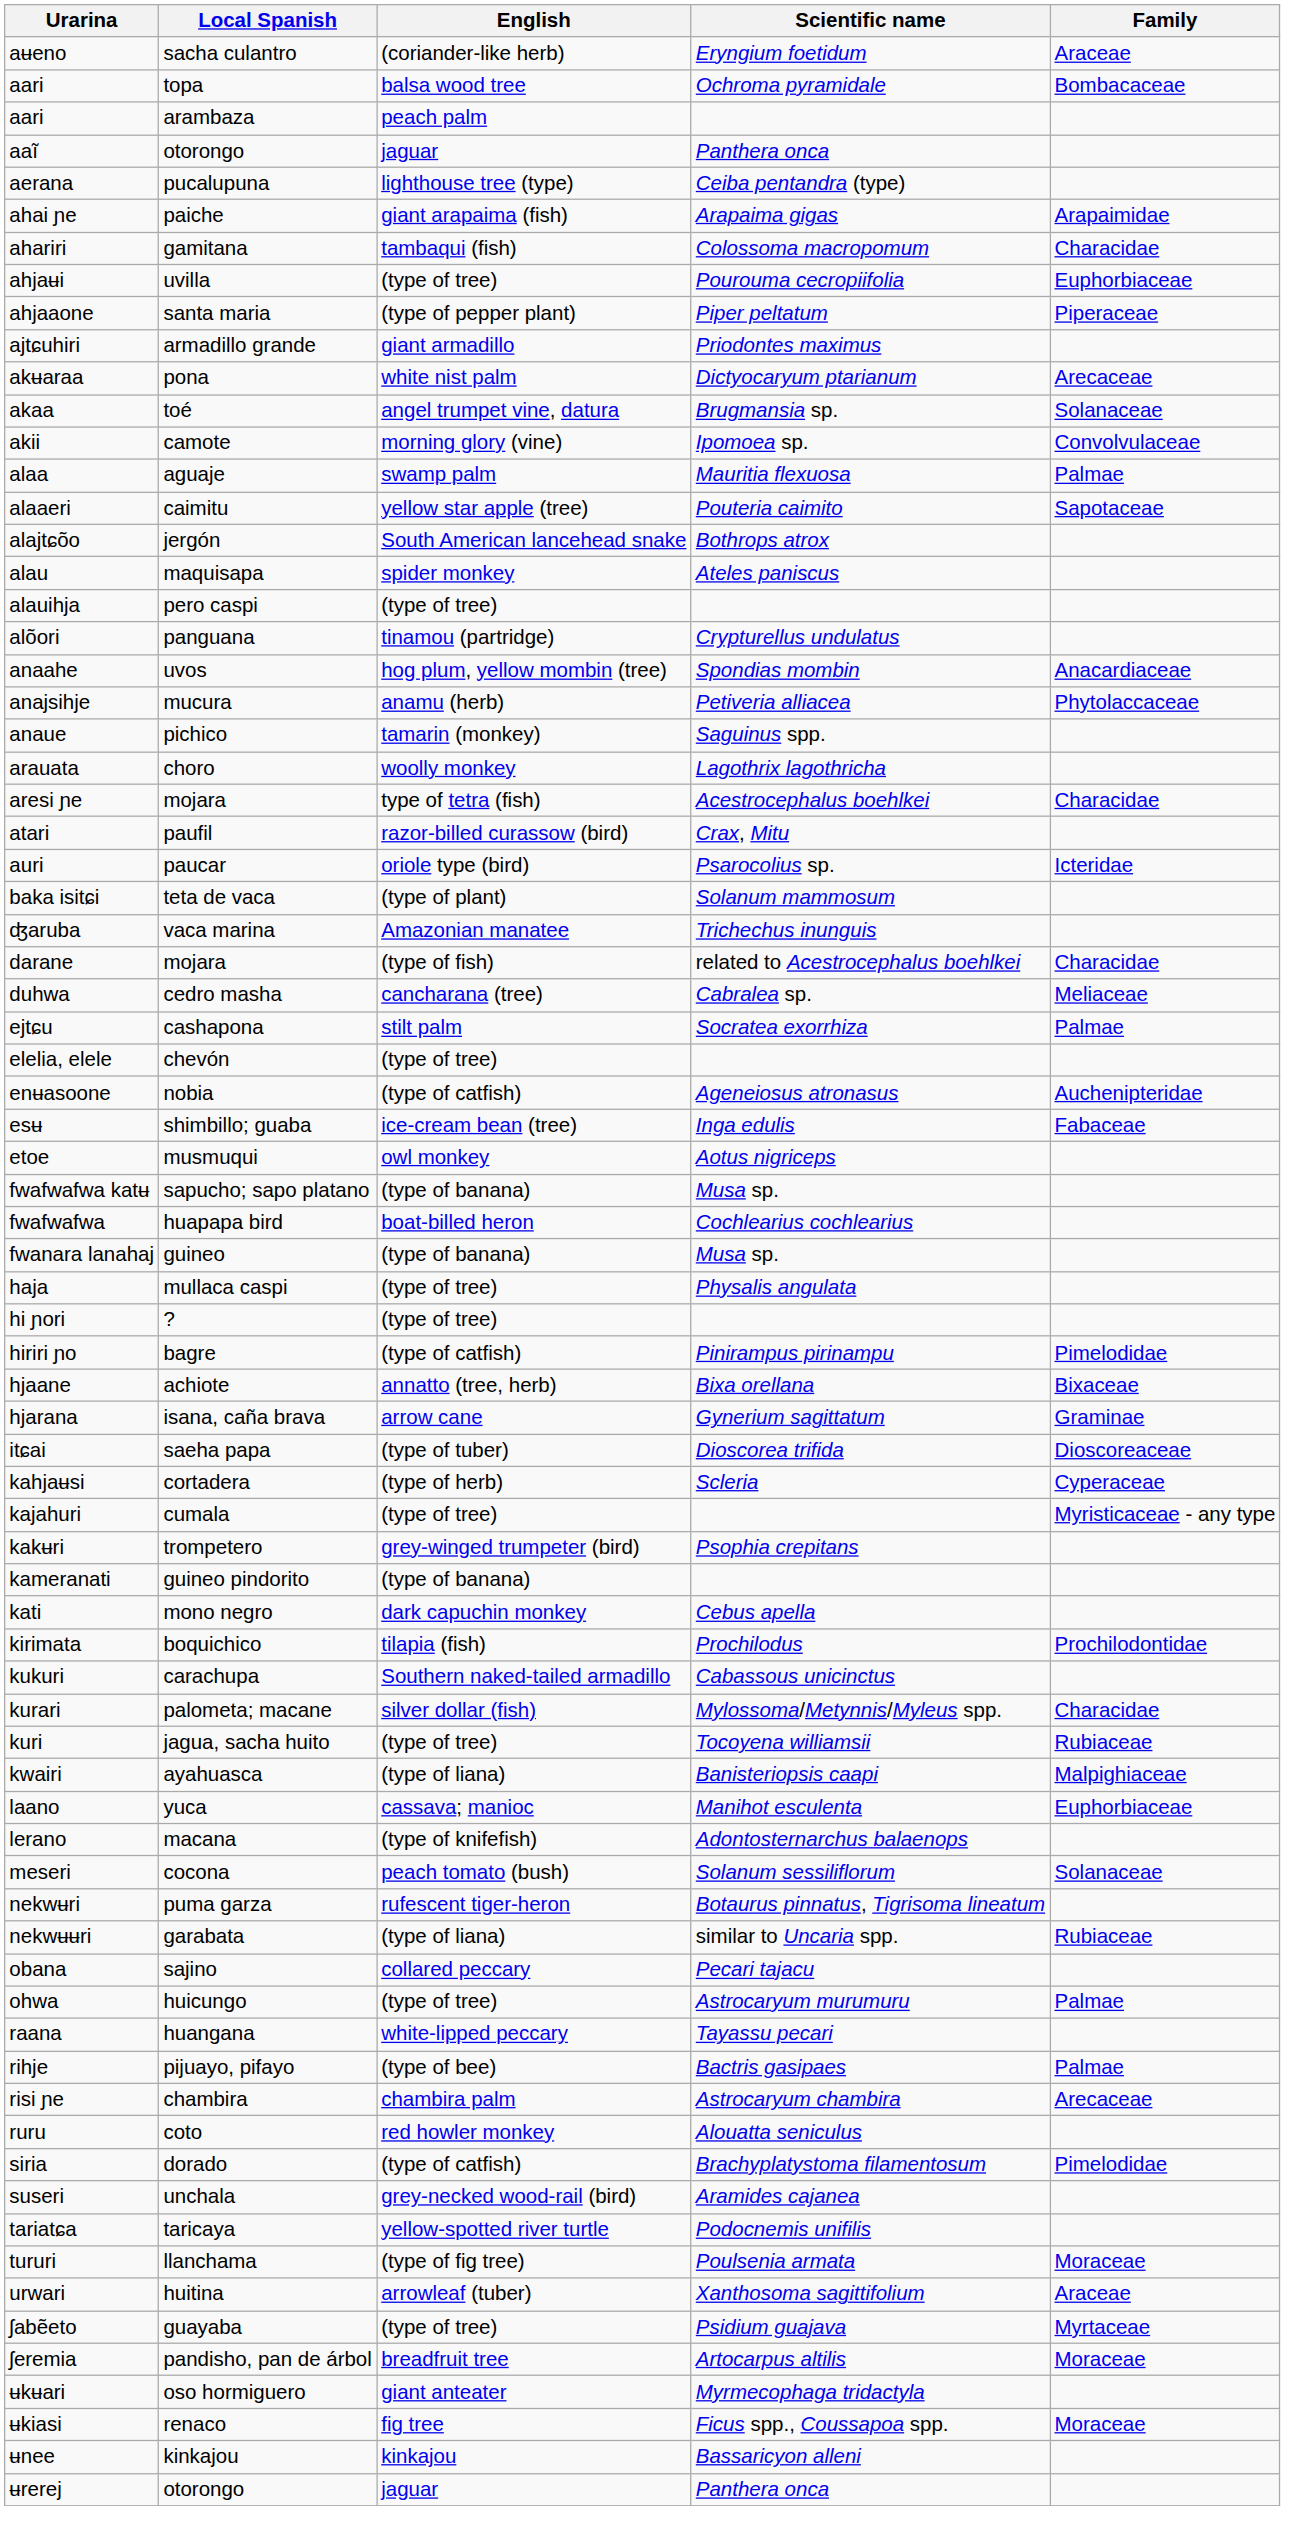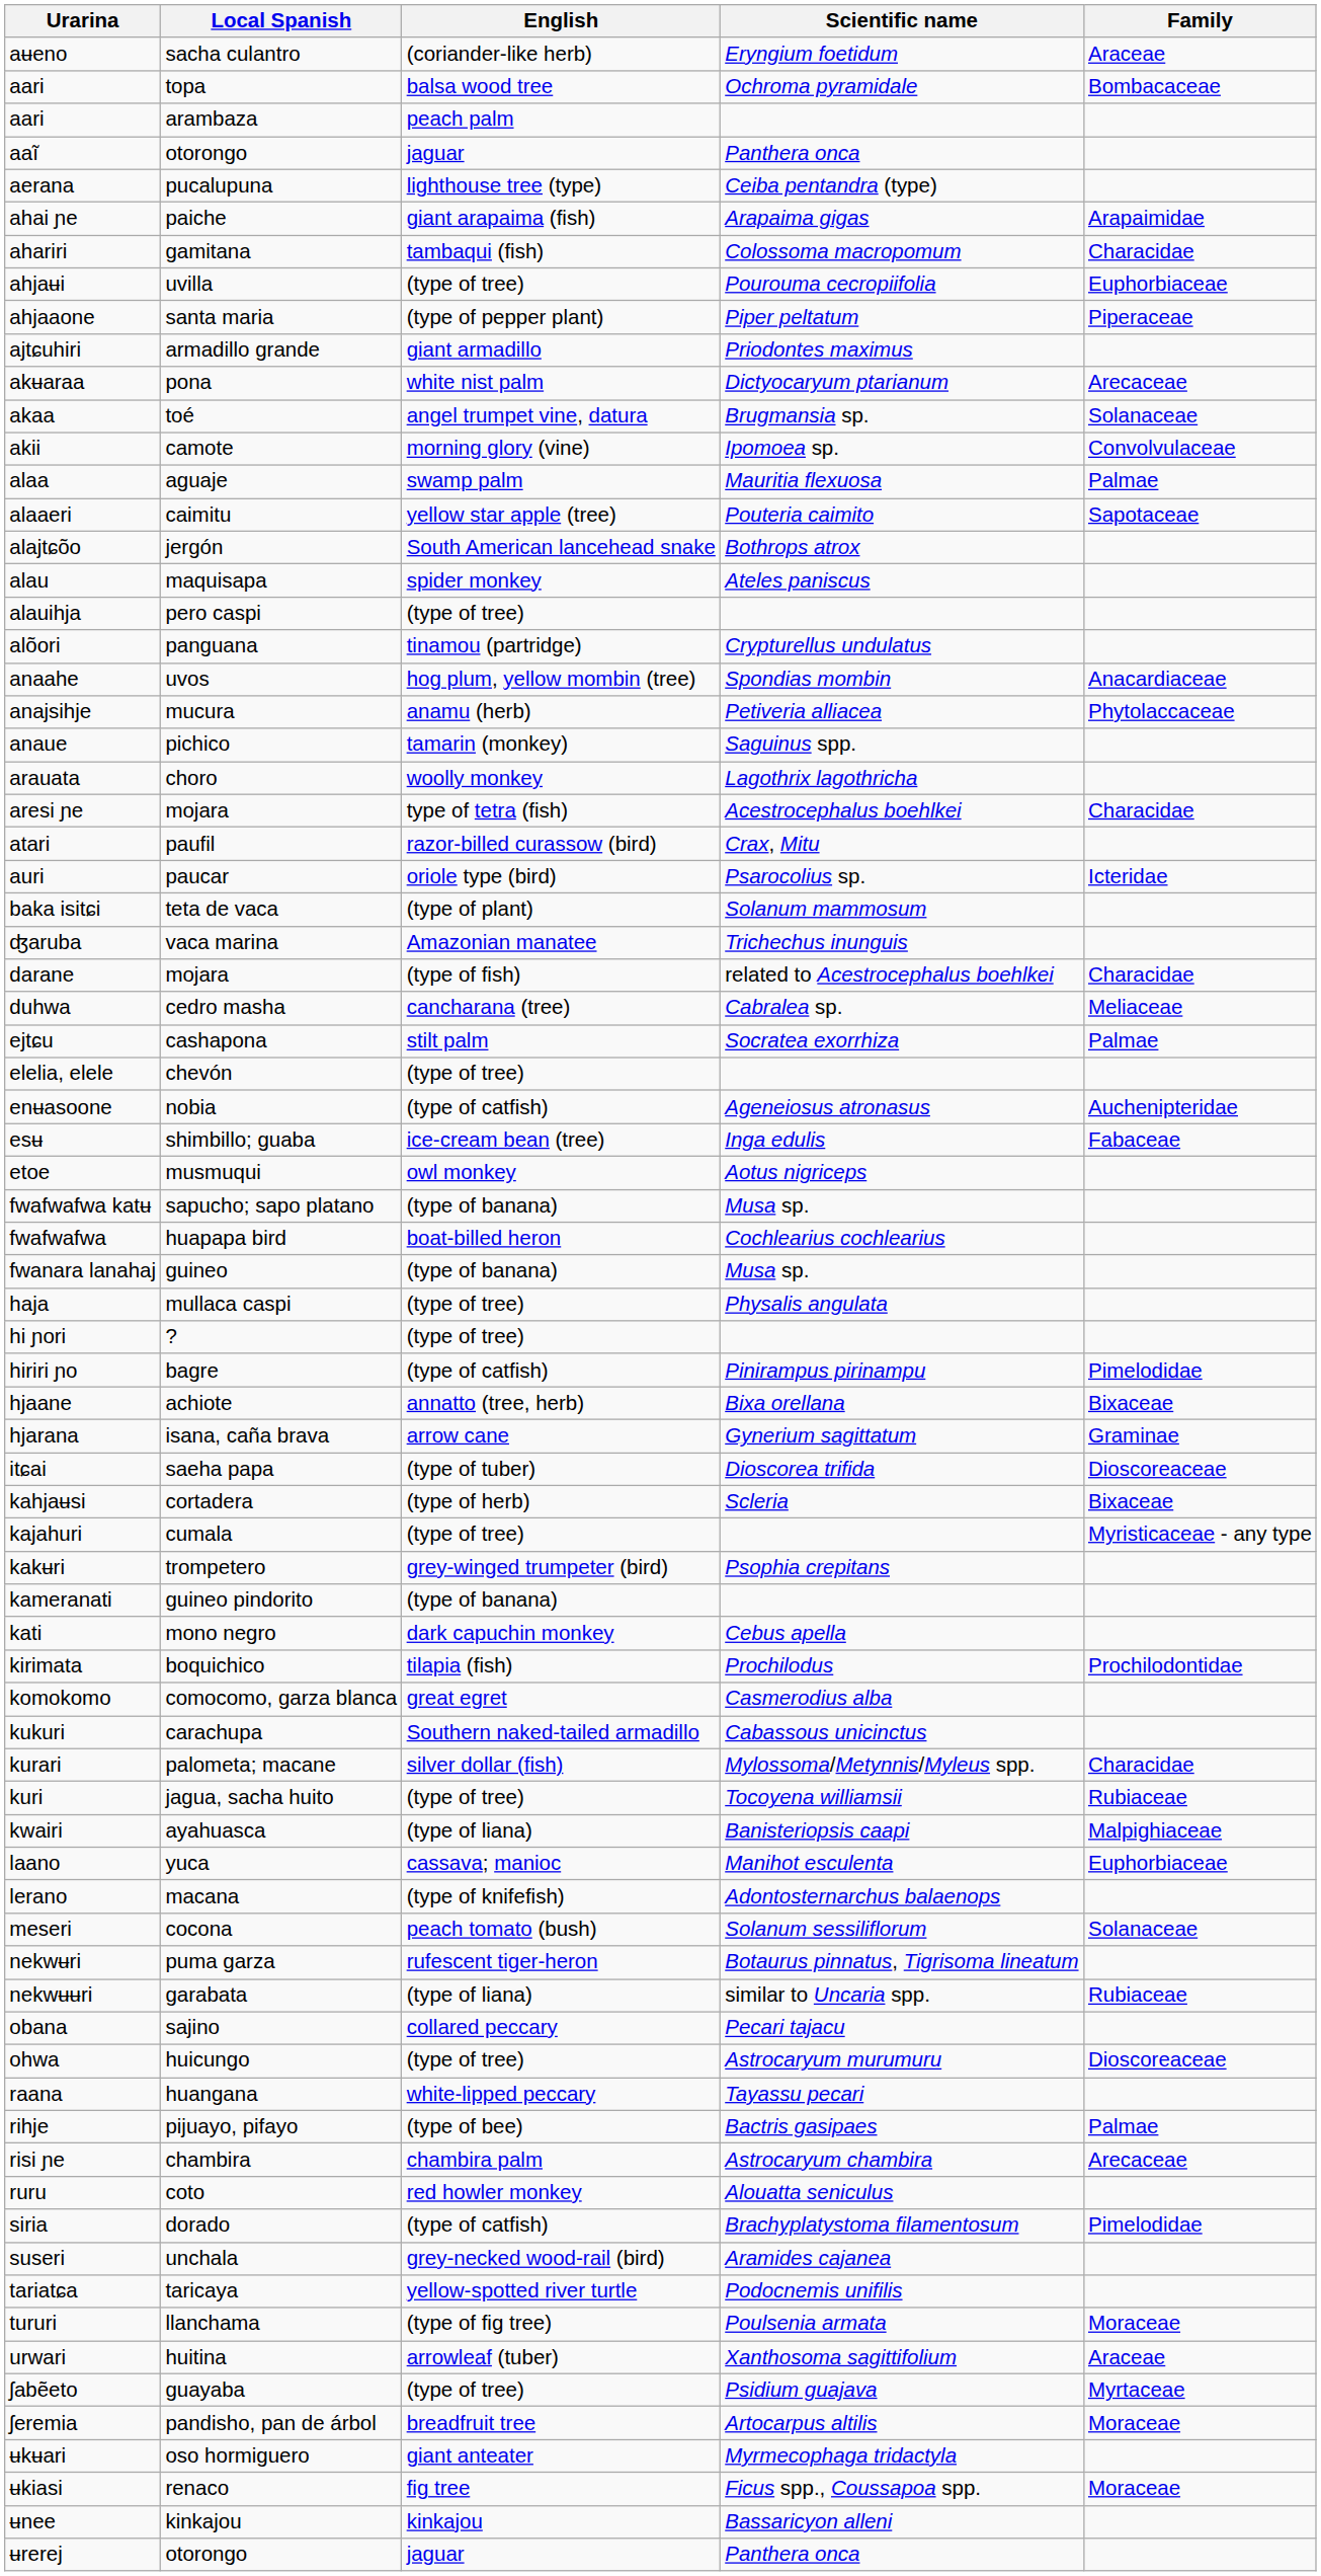kahjaʉsi | Family: Cyperaceae -> Bixaceae
+ row: komokomo | comocomo, garza blanca | great egret | Casmerodius alba
ohwa | Family: Palmae -> Dioscoreaceae
